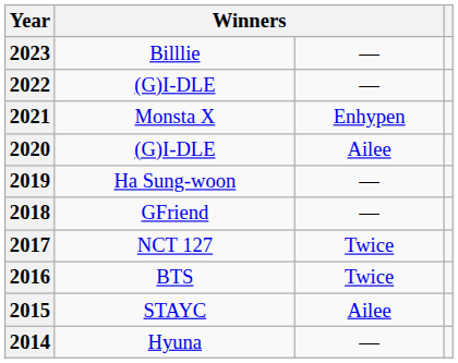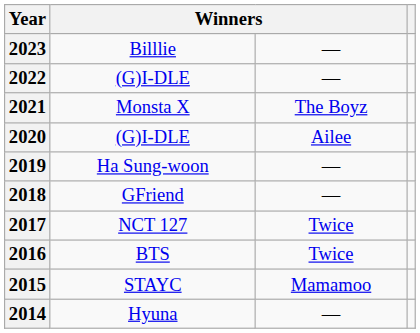2021 | column 3: Enhypen -> The Boyz
2015 | column 3: Ailee -> Mamamoo
